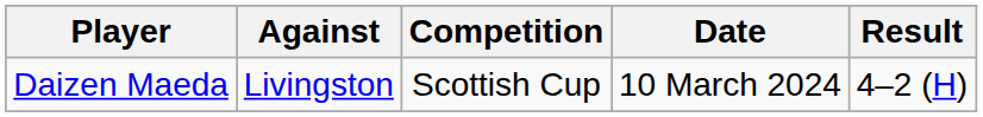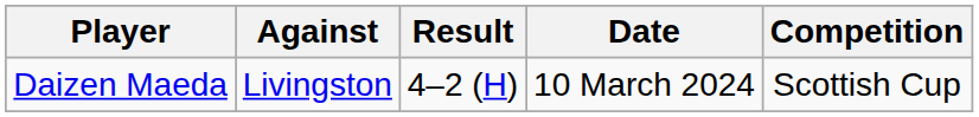columns swapped: Result <-> Competition
